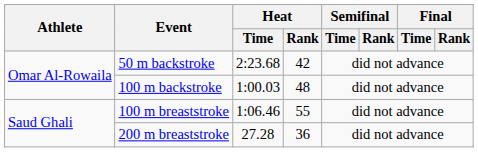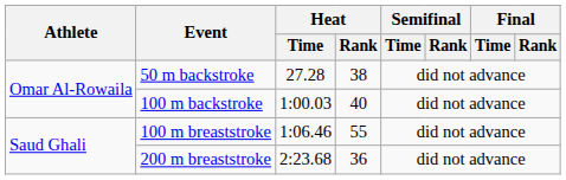50 m backstroke | Heat / Time: 2:23.68 -> 27.28
50 m backstroke | Heat / Rank: 42 -> 38
100 m backstroke | Heat / Rank: 48 -> 40
200 m breaststroke | Heat / Time: 27.28 -> 2:23.68
